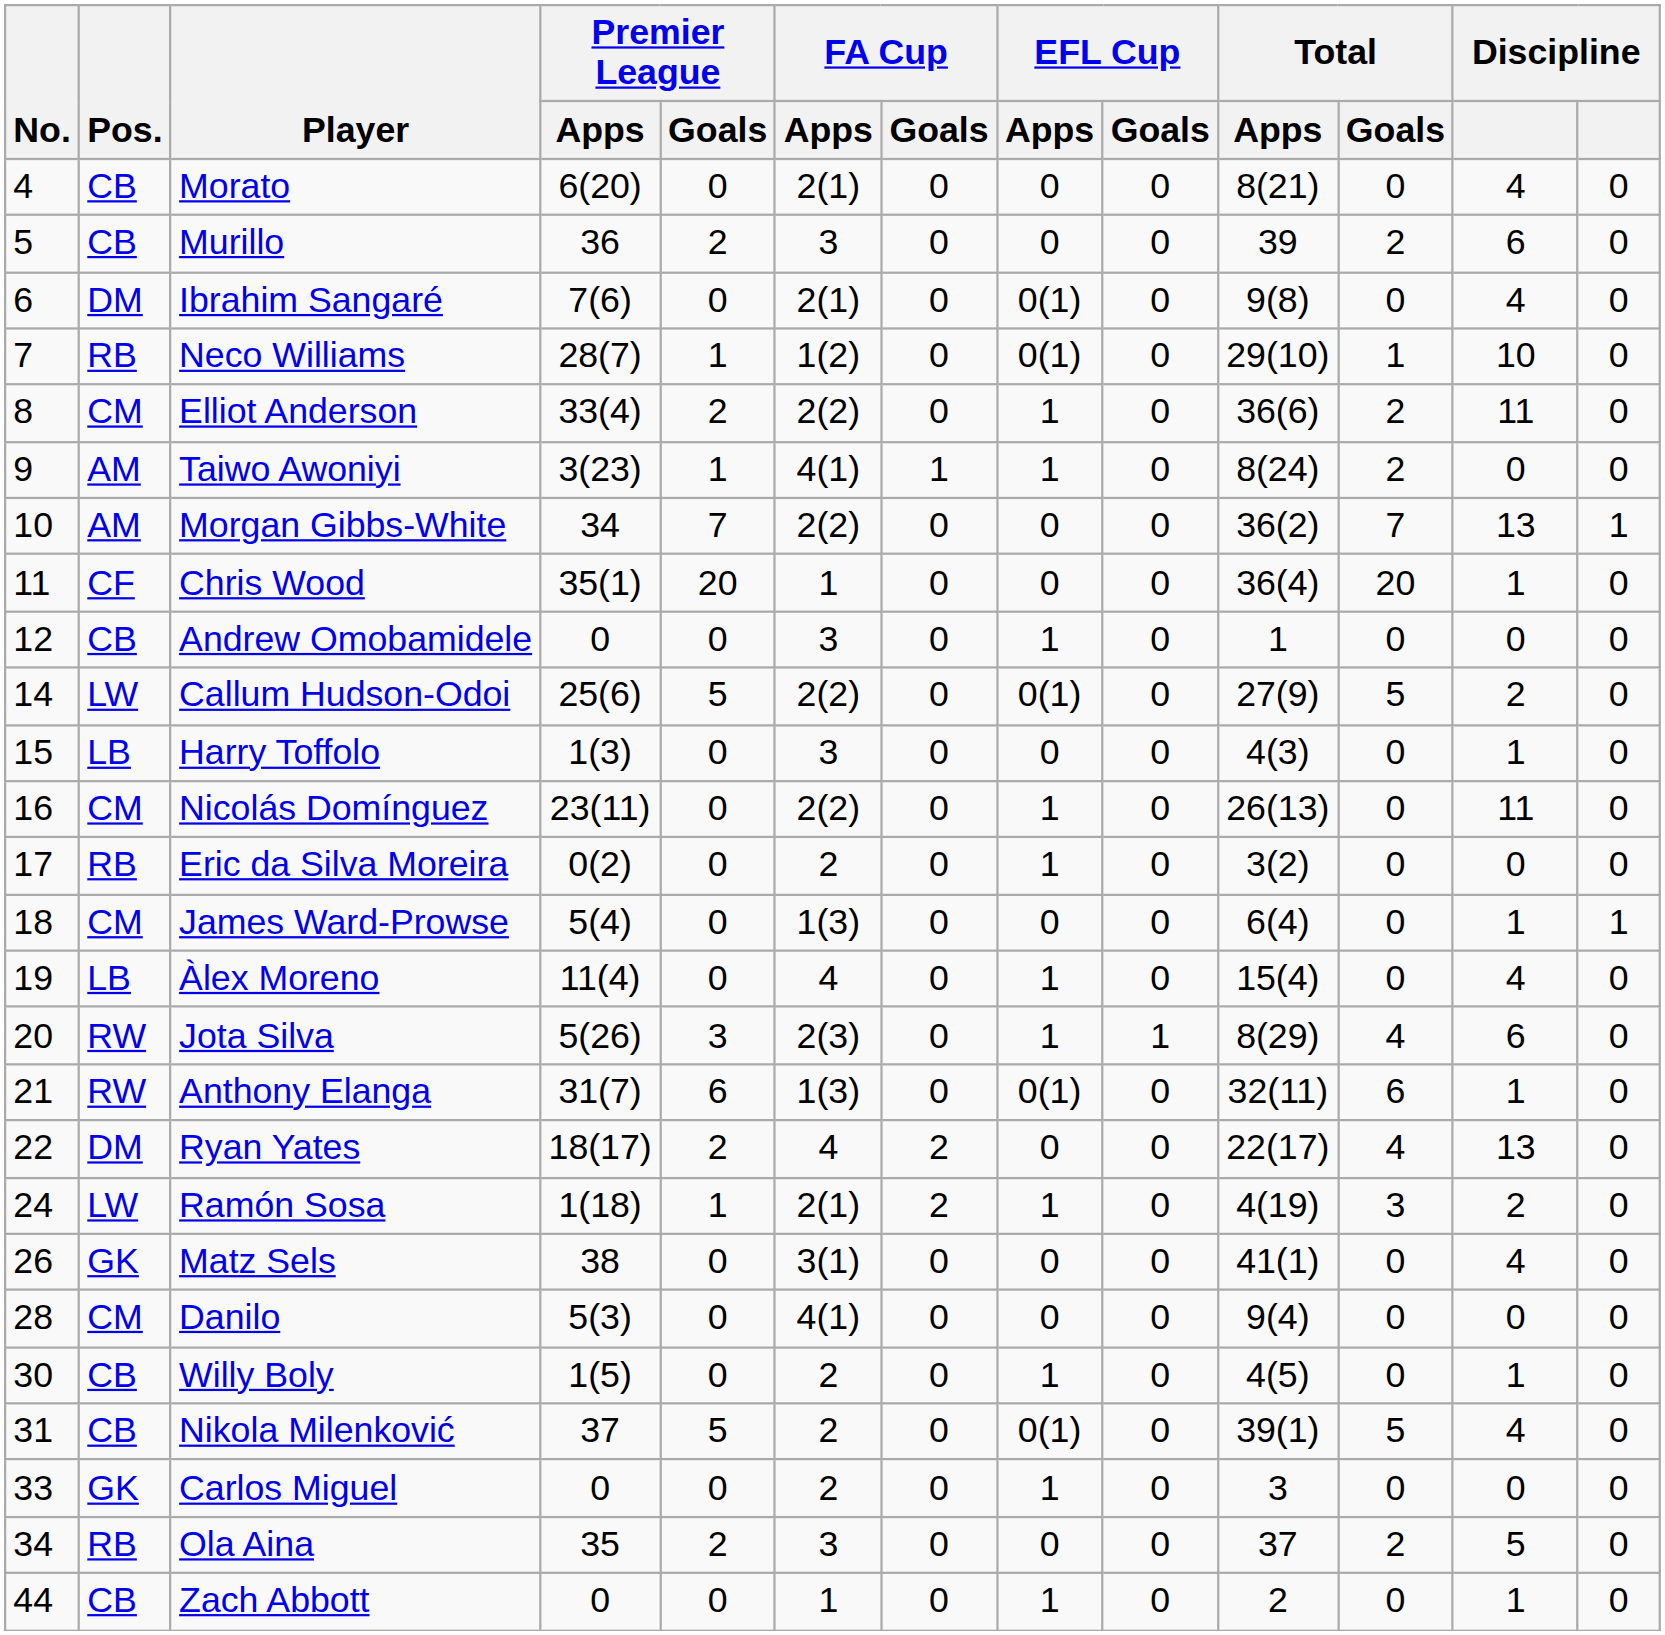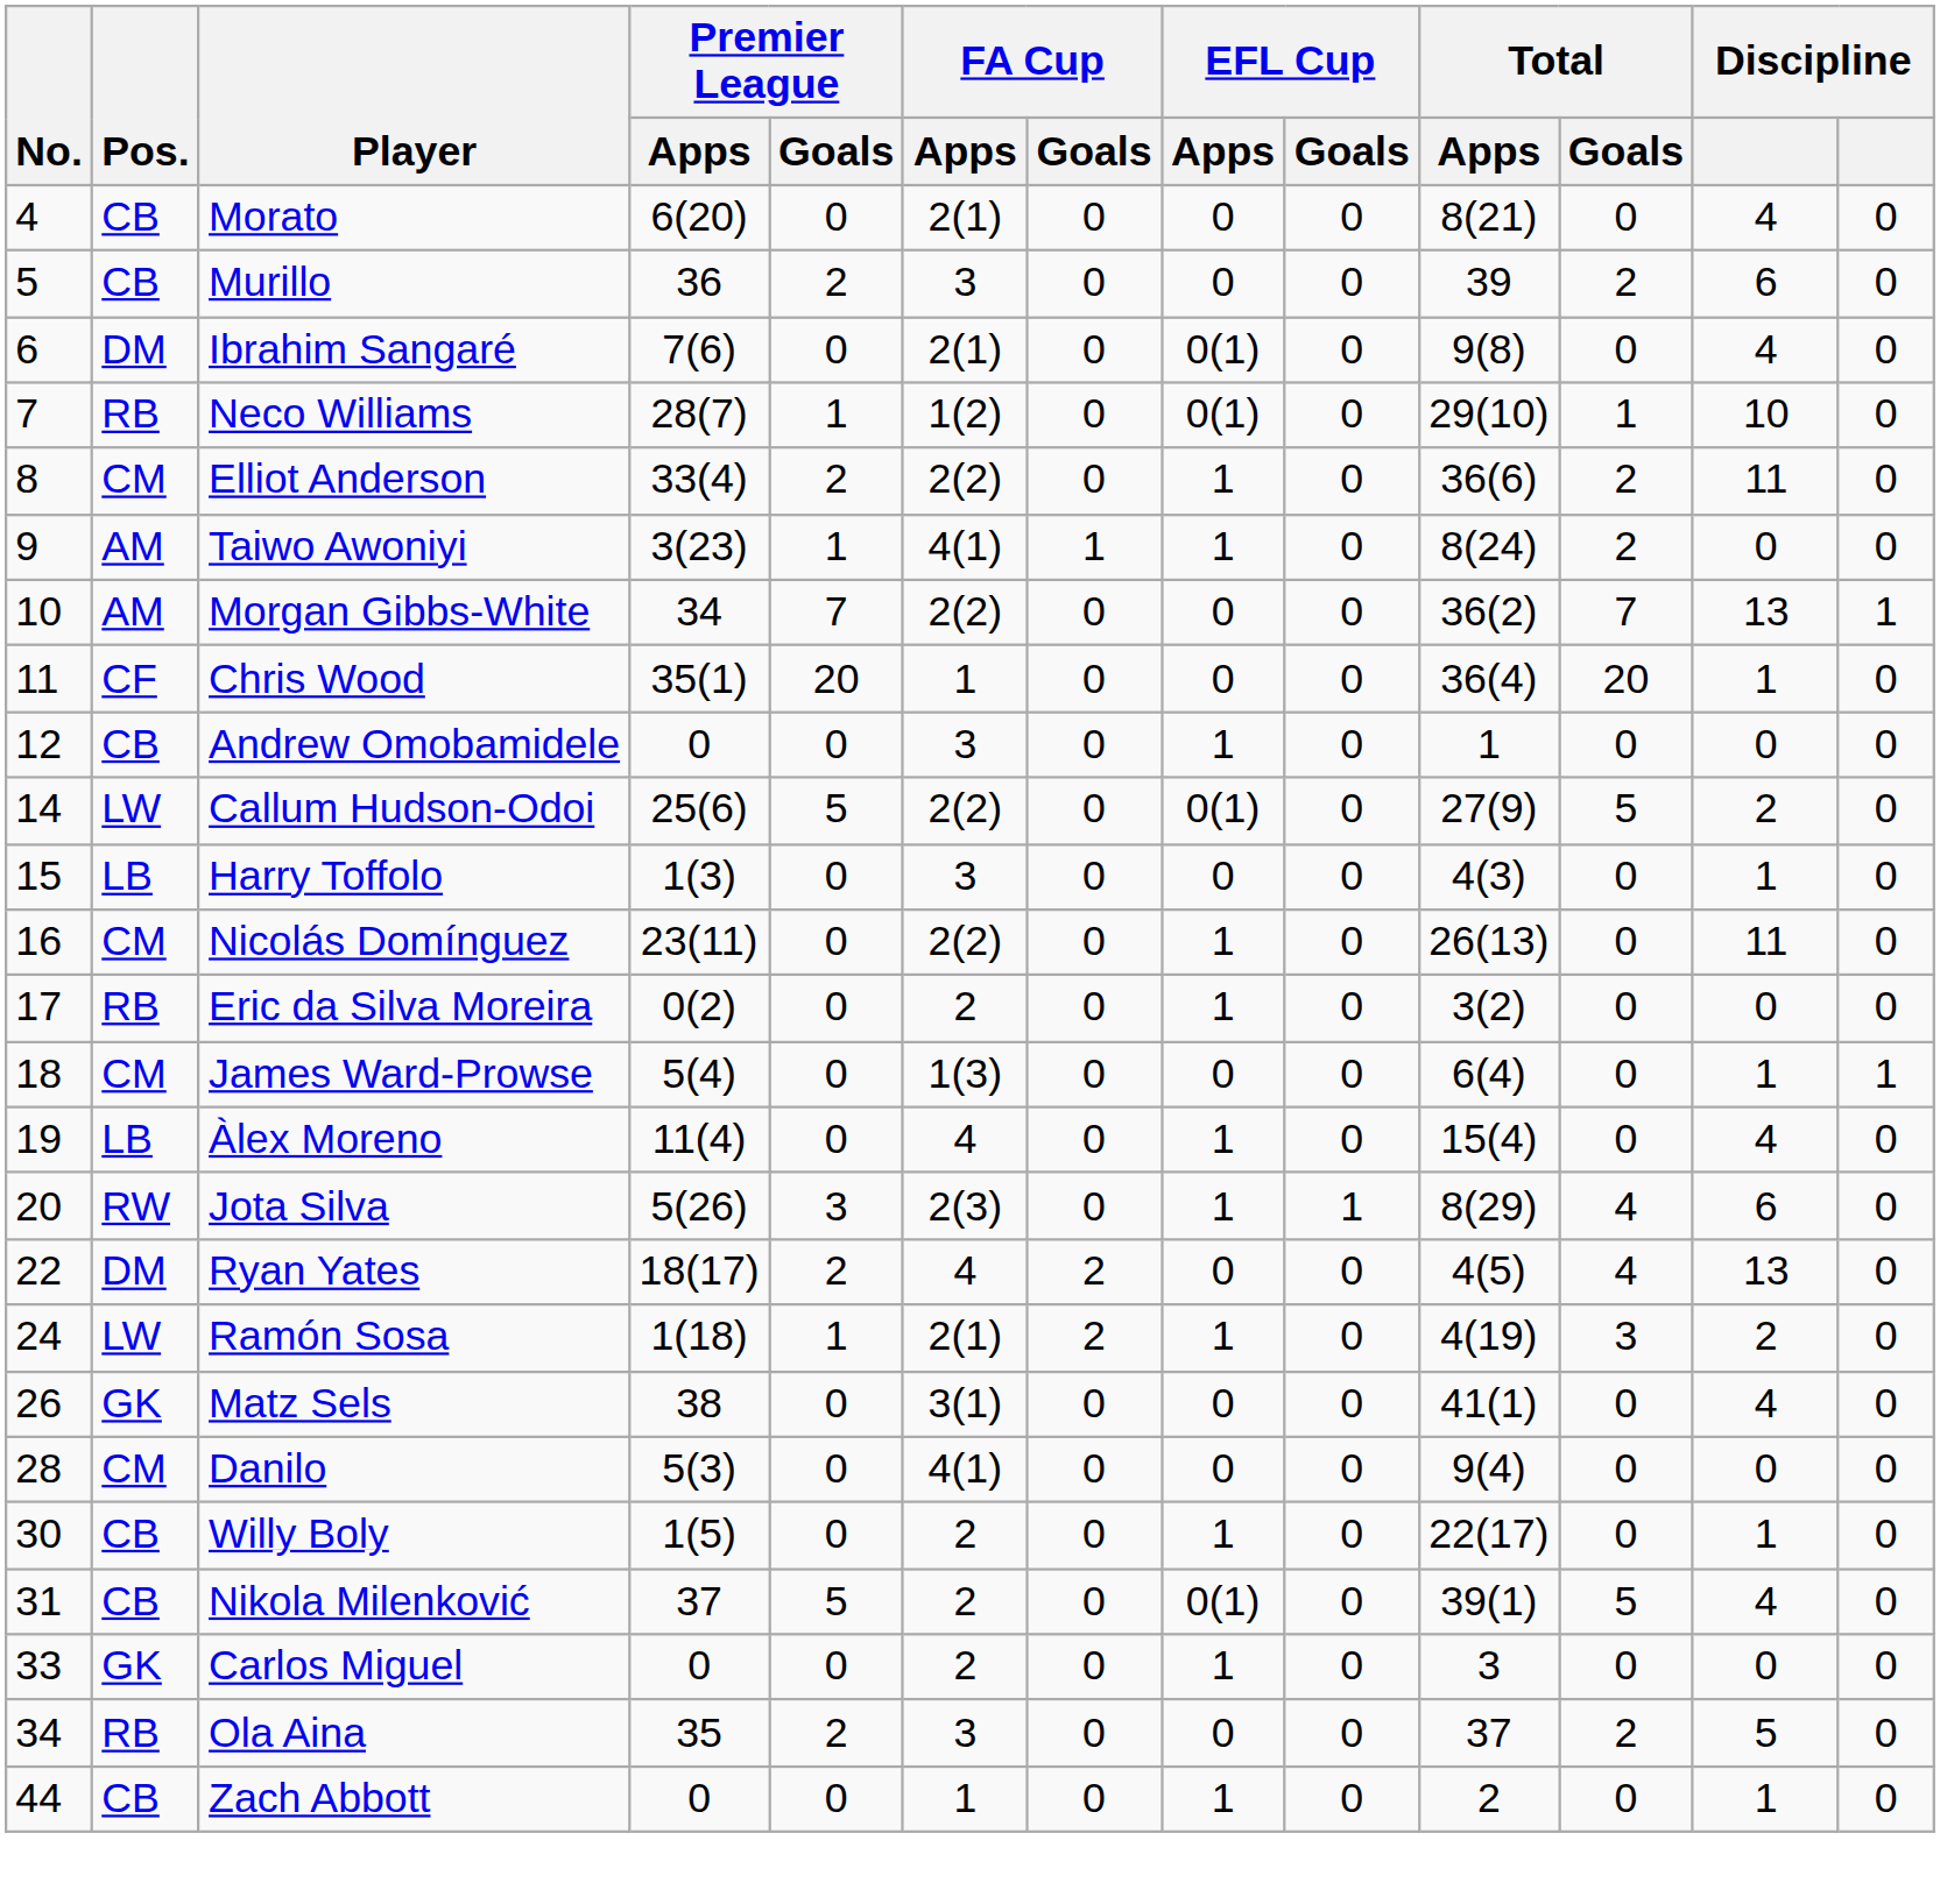- row: 21 | RW | Anthony Elanga | 31(7) | 6 | 1(3) | 0 | 0(1) | 0 | 32(11) | 6 | 1 | 0
Ryan Yates | Total / Apps: 22(17) -> 4(5)
Willy Boly | Total / Apps: 4(5) -> 22(17)
